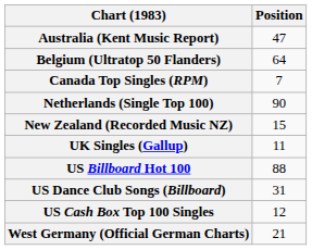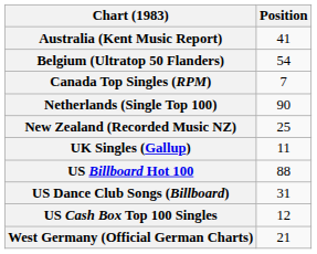Australia (Kent Music Report) | Position: 47 -> 41
Belgium (Ultratop 50 Flanders) | Position: 64 -> 54
New Zealand (Recorded Music NZ) | Position: 15 -> 25
